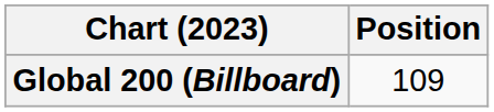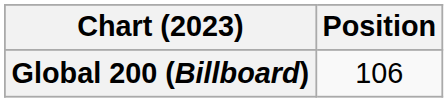Global 200 (Billboard) | Position: 109 -> 106
